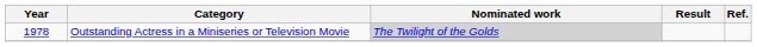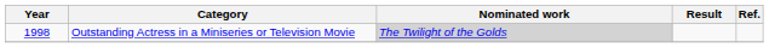Outstanding Actress in a Miniseries or Television Movie | Year: 1978 -> 1998
